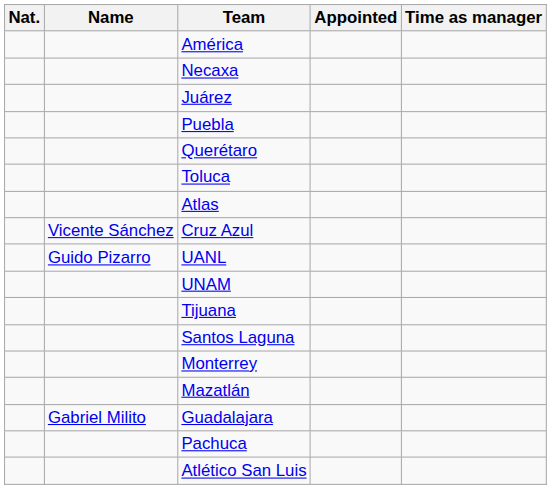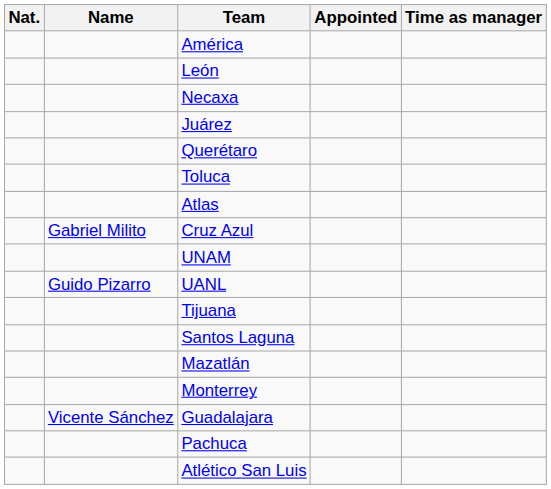+ row: León
- row: Puebla
Cruz Azul | Name: Vicente Sánchez -> Gabriel Milito
rows swapped: UANL <-> UNAM
rows swapped: Mazatlán <-> Monterrey
Guadalajara | Name: Gabriel Milito -> Vicente Sánchez
